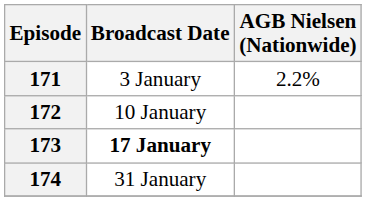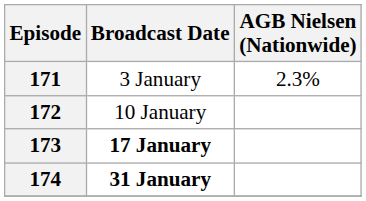171 | AGB Nielsen (Nationwide): 2.2% -> 2.3%
174 | Broadcast Date: normal -> bold
